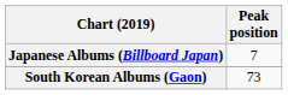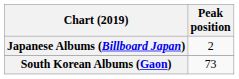Japanese Albums (Billboard Japan) | Peak position: 7 -> 2
